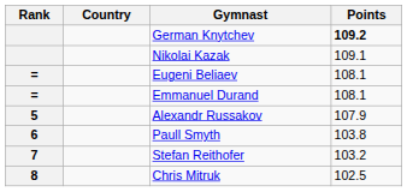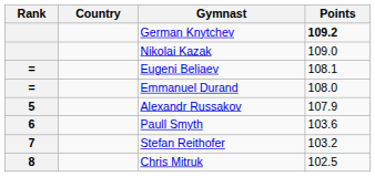Nikolai Kazak | Points: 109.1 -> 109.0
Emmanuel Durand | Points: 108.1 -> 108.0
Paull Smyth | Points: 103.8 -> 103.6
